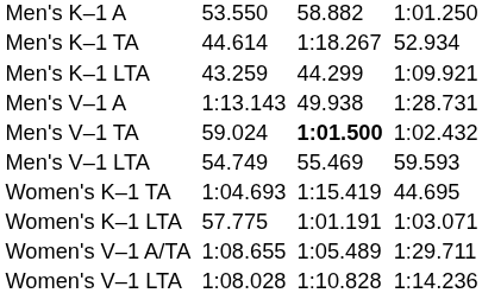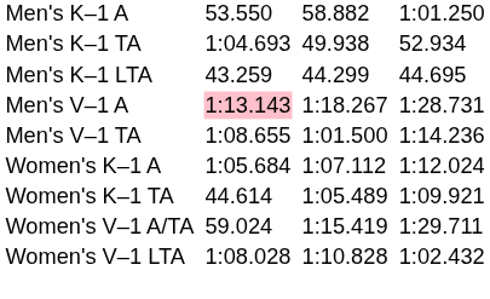Men's K–1 TA | column 3: 44.614 -> 1:04.693
Men's K–1 TA | column 5: 1:18.267 -> 49.938
Men's K–1 LTA | column 7: 1:09.921 -> 44.695
Men's V–1 A | column 3: no background -> pink background
Men's V–1 A | column 5: 49.938 -> 1:18.267
Men's V–1 TA | column 3: 59.024 -> 1:08.655
Men's V–1 TA | column 5: bold -> normal
Men's V–1 TA | column 7: 1:02.432 -> 1:14.236
- row: Men's V–1 LTA | 54.749 | 55.469 | 59.593
+ row: Women's K–1 A | 1:05.684 | 1:07.112 | 1:12.024
Women's K–1 TA | column 3: 1:04.693 -> 44.614
Women's K–1 TA | column 5: 1:15.419 -> 1:05.489
Women's K–1 TA | column 7: 44.695 -> 1:09.921
- row: Women's K–1 LTA | 57.775 | 1:01.191 | 1:03.071
Women's V–1 A/TA | column 3: 1:08.655 -> 59.024
Women's V–1 A/TA | column 5: 1:05.489 -> 1:15.419
Women's V–1 LTA | column 7: 1:14.236 -> 1:02.432
